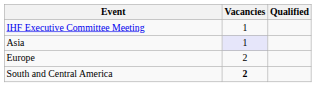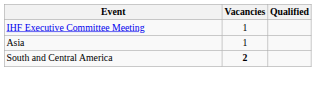Asia | Vacancies: lavender background -> no background
- row: Europe | 2
